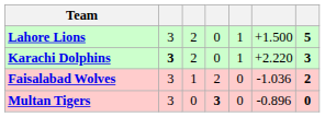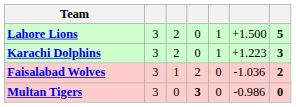Karachi Dolphins | column 2: bold -> normal
Karachi Dolphins | column 6: +2.220 -> +1.223
Multan Tigers | column 6: -0.896 -> -0.986
